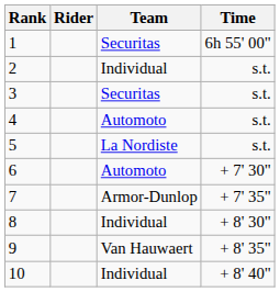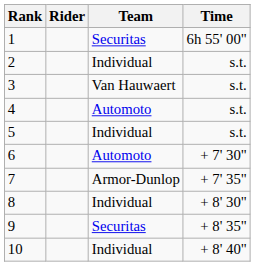3 | Team: Securitas -> Van Hauwaert
5 | Team: La Nordiste -> Individual
9 | Team: Van Hauwaert -> Securitas
